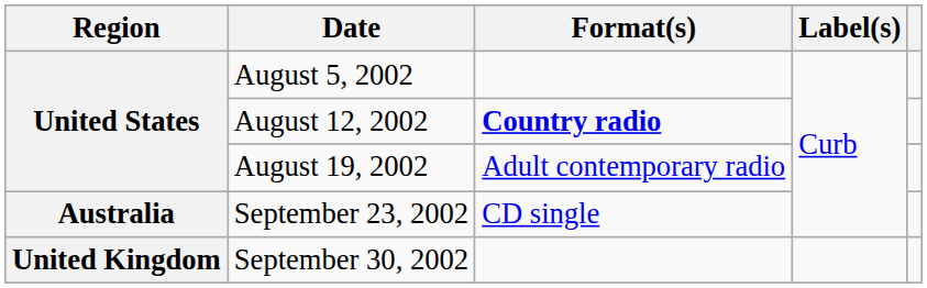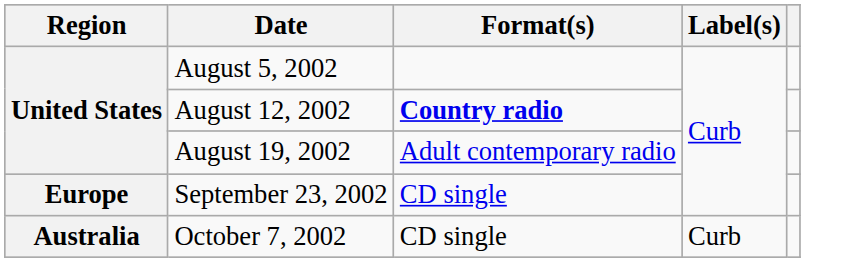September 23, 2002 | Region: Australia -> Europe
- row: United Kingdom | September 30, 2002
+ row: Australia | October 7, 2002 | CD single | Curb
